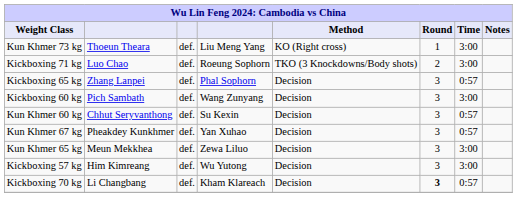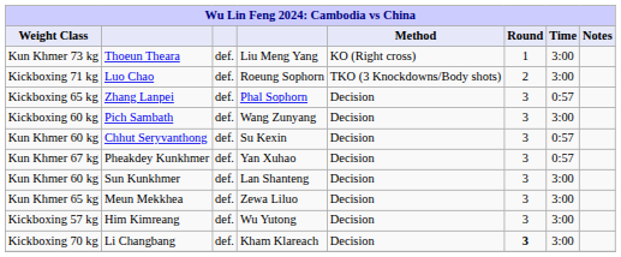+ row: Kun Khmer 60 kg | Sun Kunkhmer | def. | Lan Shanteng | Decision | 3 | 3:00
Li Changbang | Time: 0:57 -> 3:00
